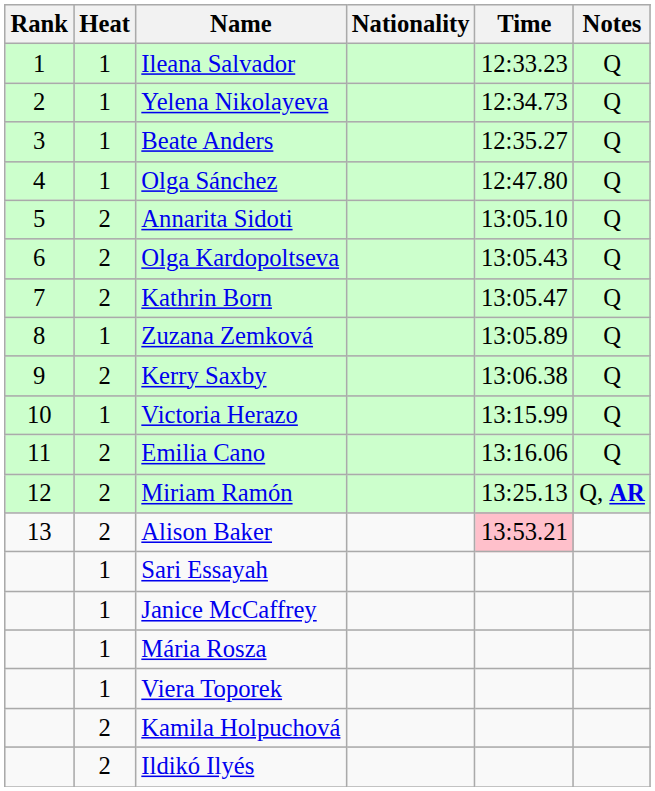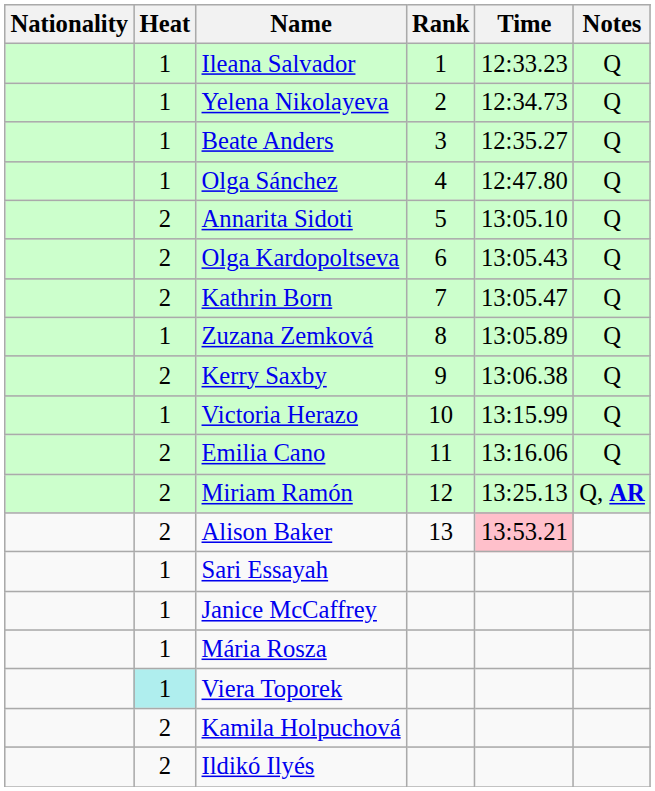columns swapped: Rank <-> Nationality
Viera Toporek | Heat: no background -> paleturquoise background
